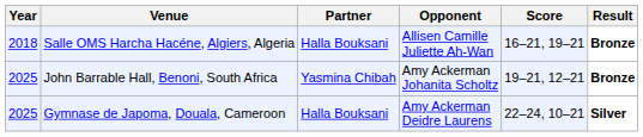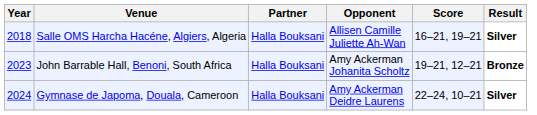Salle OMS Harcha Hacéne, Algiers, Algeria | Result: Bronze -> Silver
John Barrable Hall, Benoni, South Africa | Year: 2025 -> 2023
John Barrable Hall, Benoni, South Africa | Partner: Yasmina Chibah -> Halla Bouksani
Gymnase de Japoma, Douala, Cameroon | Year: 2025 -> 2024
